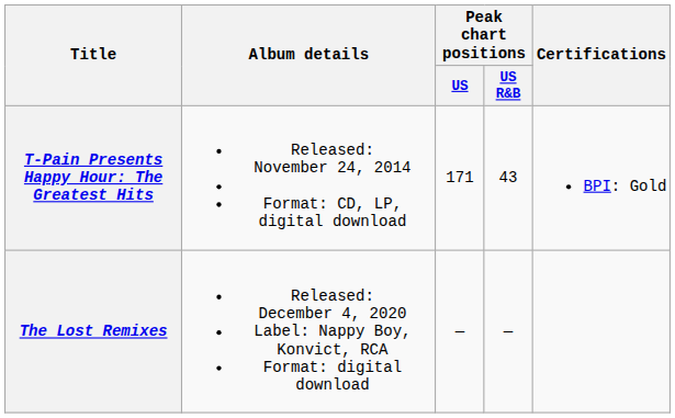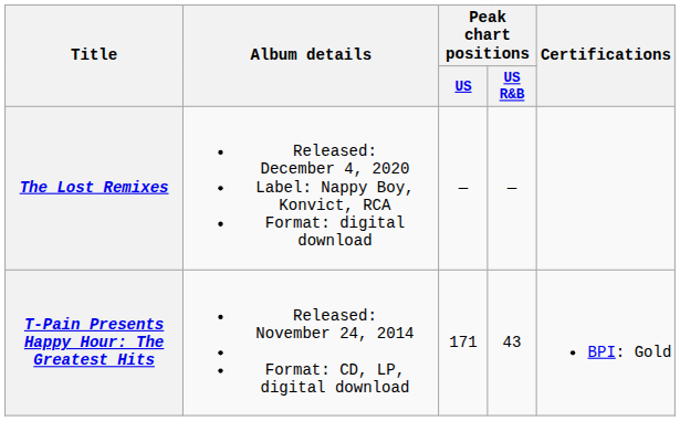rows swapped: T-Pain Presents Happy Hour: The Greatest Hits <-> The Lost Remixes
